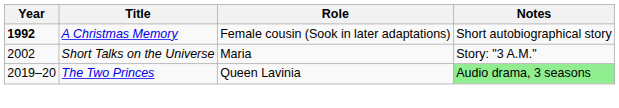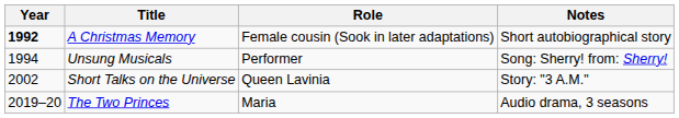+ row: 1994 | Unsung Musicals | Performer | Song: Sherry! from: Sherry!
Short Talks on the Universe | Role: Maria -> Queen Lavinia
The Two Princes | Role: Queen Lavinia -> Maria
The Two Princes | Notes: lightgreen background -> no background
